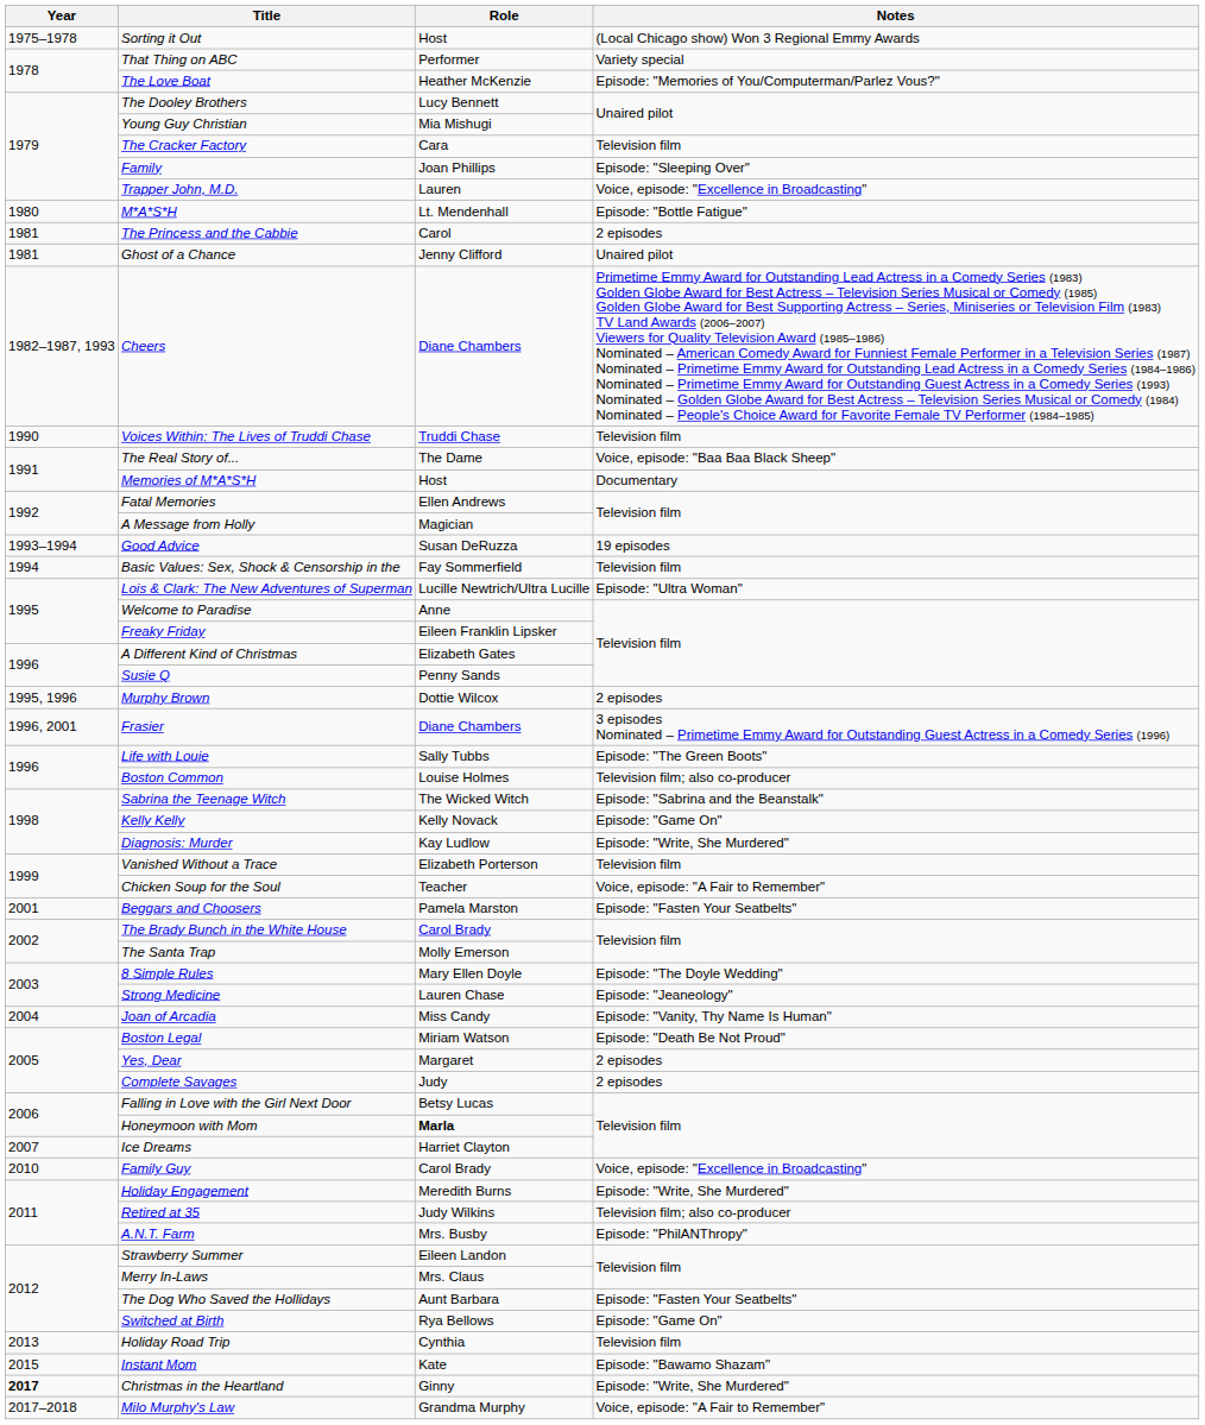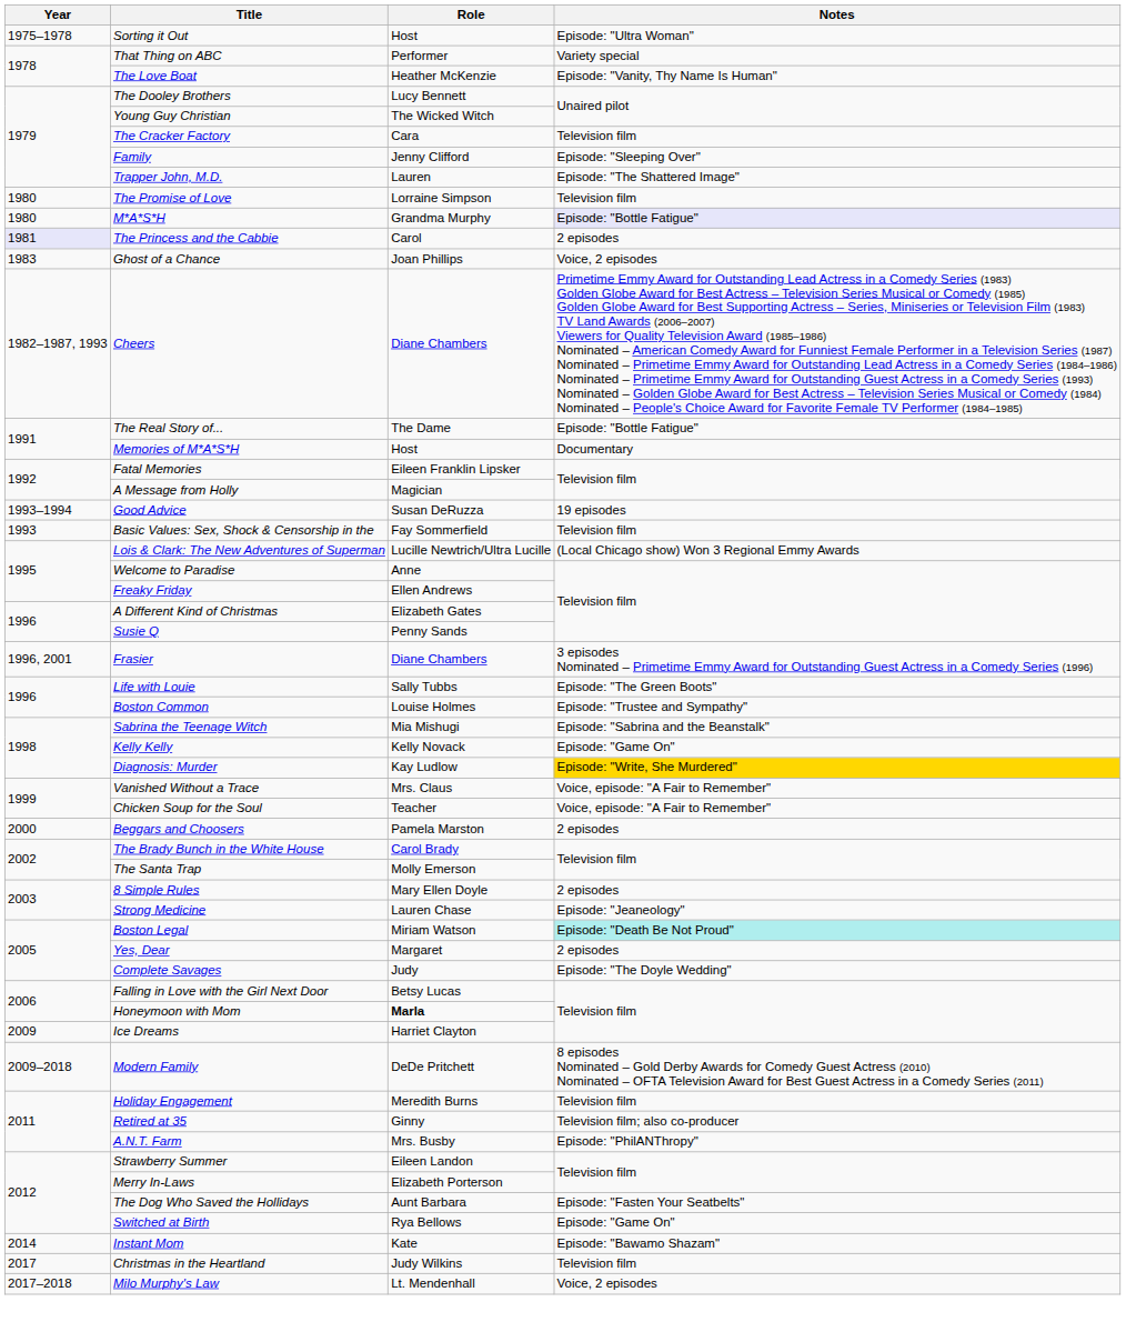Sorting it Out | Notes: (Local Chicago show) Won 3 Regional Emmy Awards -> Episode: "Ultra Woman"
The Love Boat | Notes: Episode: "Memories of You/Computerman/Parlez Vous?" -> Episode: "Vanity, Thy Name Is Human"
Young Guy Christian | Role: Mia Mishugi -> The Wicked Witch
Family | Role: Joan Phillips -> Jenny Clifford
Trapper John, M.D. | Notes: Voice, episode: "Excellence in Broadcasting" -> Episode: "The Shattered Image"
+ row: 1980 | The Promise of Love | Lorraine Simpson | Television film
M*A*S*H | Role: Lt. Mendenhall -> Grandma Murphy
M*A*S*H | Notes: no background -> lavender background
The Princess and the Cabbie | Year: no background -> lavender background
Ghost of a Chance | Year: 1981 -> 1983
Ghost of a Chance | Role: Jenny Clifford -> Joan Phillips
Ghost of a Chance | Notes: Unaired pilot -> Voice, 2 episodes
- row: 1990 | Voices Within: The Lives of Truddi Chase | Truddi Chase | Television film
The Real Story of... | Notes: Voice, episode: "Baa Baa Black Sheep" -> Episode: "Bottle Fatigue"
Fatal Memories | Role: Ellen Andrews -> Eileen Franklin Lipsker
Basic Values: Sex, Shock & Censorship in the | Year: 1994 -> 1993
Lois & Clark: The New Adventures of Superman | Notes: Episode: "Ultra Woman" -> (Local Chicago show) Won 3 Regional Emmy Awards
Freaky Friday | Role: Eileen Franklin Lipsker -> Ellen Andrews
- row: 1995, 1996 | Murphy Brown | Dottie Wilcox | 2 episodes
Boston Common | Notes: Television film; also co-producer -> Episode: "Trustee and Sympathy"
Sabrina the Teenage Witch | Role: The Wicked Witch -> Mia Mishugi
Diagnosis: Murder | Notes: no background -> gold background
Vanished Without a Trace | Role: Elizabeth Porterson -> Mrs. Claus
Vanished Without a Trace | Notes: Television film -> Voice, episode: "A Fair to Remember"
Beggars and Choosers | Year: 2001 -> 2000
Beggars and Choosers | Notes: Episode: "Fasten Your Seatbelts" -> 2 episodes
8 Simple Rules | Notes: Episode: "The Doyle Wedding" -> 2 episodes
- row: 2004 | Joan of Arcadia | Miss Candy | Episode: "Vanity, Thy Name Is Human"
Boston Legal | Notes: no background -> paleturquoise background
Complete Savages | Notes: 2 episodes -> Episode: "The Doyle Wedding"
Ice Dreams | Year: 2007 -> 2009
+ row: 2009–2018 | Modern Family | DeDe Pritchett | 8 episodes Nominated – Gold Derby Awards for Comedy Guest Actress (2010) Nominated – OFTA Television Award for Best Guest Actress in a Comedy Series (2011)
- row: 2010 | Family Guy | Carol Brady | Voice, episode: "Excellence in Broadcasting"
Holiday Engagement | Notes: Episode: "Write, She Murdered" -> Television film
Retired at 35 | Role: Judy Wilkins -> Ginny
Merry In-Laws | Role: Mrs. Claus -> Elizabeth Porterson
- row: 2013 | Holiday Road Trip | Cynthia | Television film
Instant Mom | Year: 2015 -> 2014
Christmas in the Heartland | Year: bold -> normal
Christmas in the Heartland | Role: Ginny -> Judy Wilkins
Christmas in the Heartland | Notes: Episode: "Write, She Murdered" -> Television film
Milo Murphy's Law | Role: Grandma Murphy -> Lt. Mendenhall
Milo Murphy's Law | Notes: Voice, episode: "A Fair to Remember" -> Voice, 2 episodes
